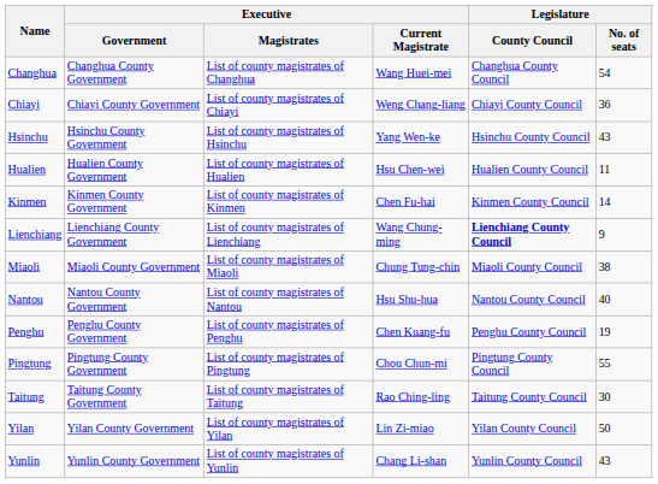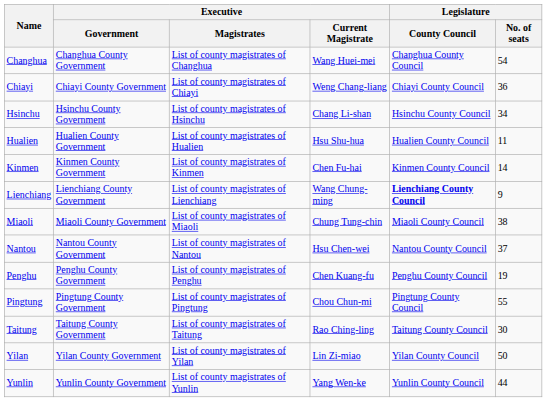Hsinchu | Executive / Current Magistrate: Yang Wen-ke -> Chang Li-shan
Hsinchu | Legislature / No. of seats: 43 -> 34
Hualien | Executive / Current Magistrate: Hsu Chen-wei -> Hsu Shu-hua
Nantou | Executive / Current Magistrate: Hsu Shu-hua -> Hsu Chen-wei
Nantou | Legislature / No. of seats: 40 -> 37
Yunlin | Executive / Current Magistrate: Chang Li-shan -> Yang Wen-ke
Yunlin | Legislature / No. of seats: 43 -> 44
